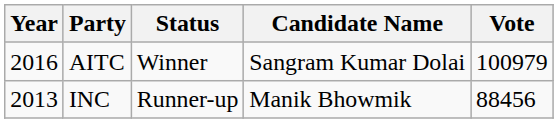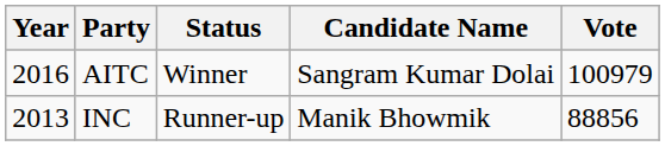INC | Vote: 88456 -> 88856
